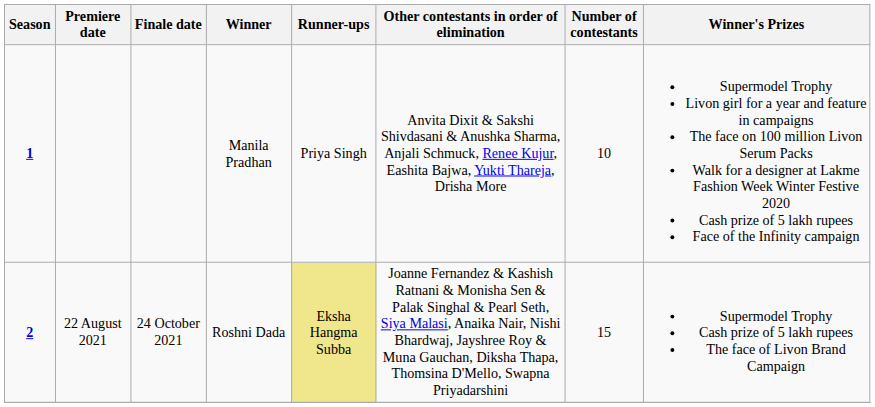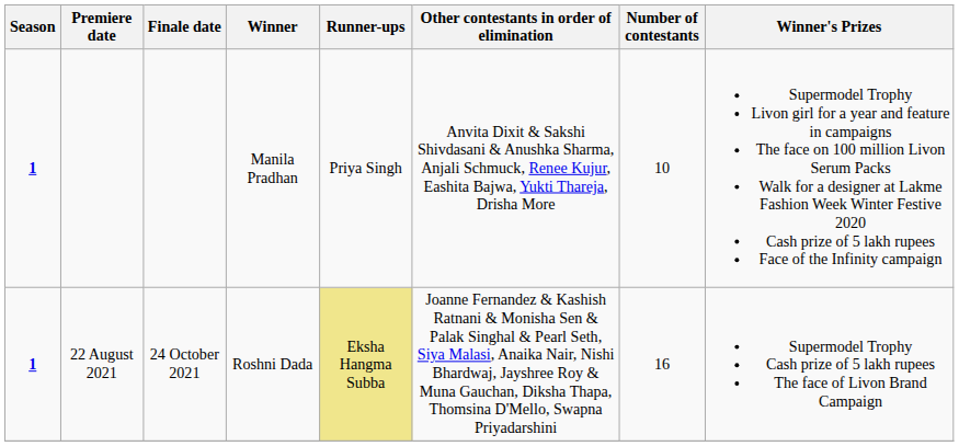22 August 2021 | Season: 2 -> 1
22 August 2021 | Number of contestants: 15 -> 16
